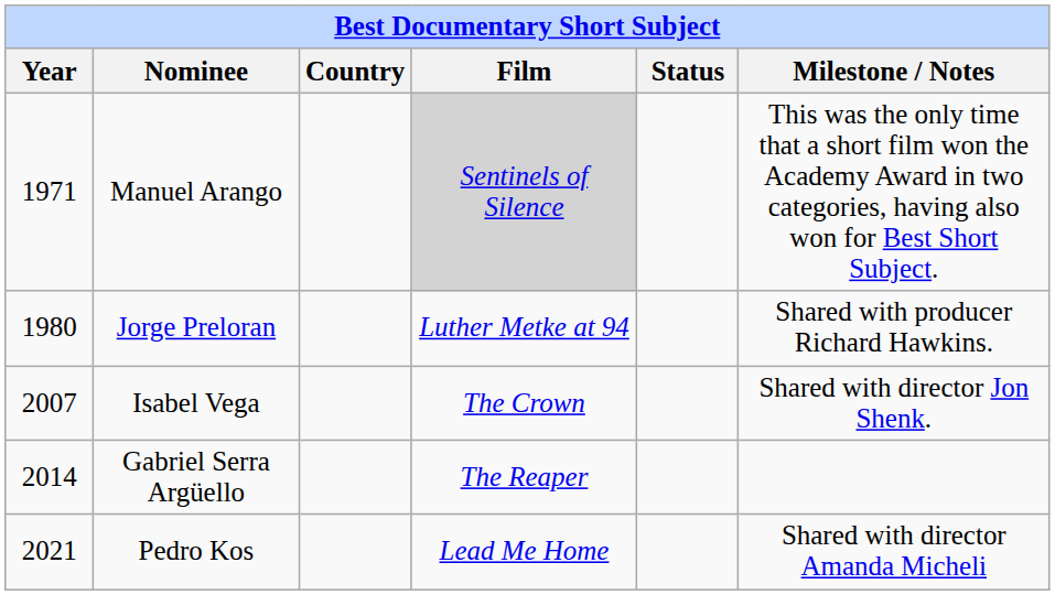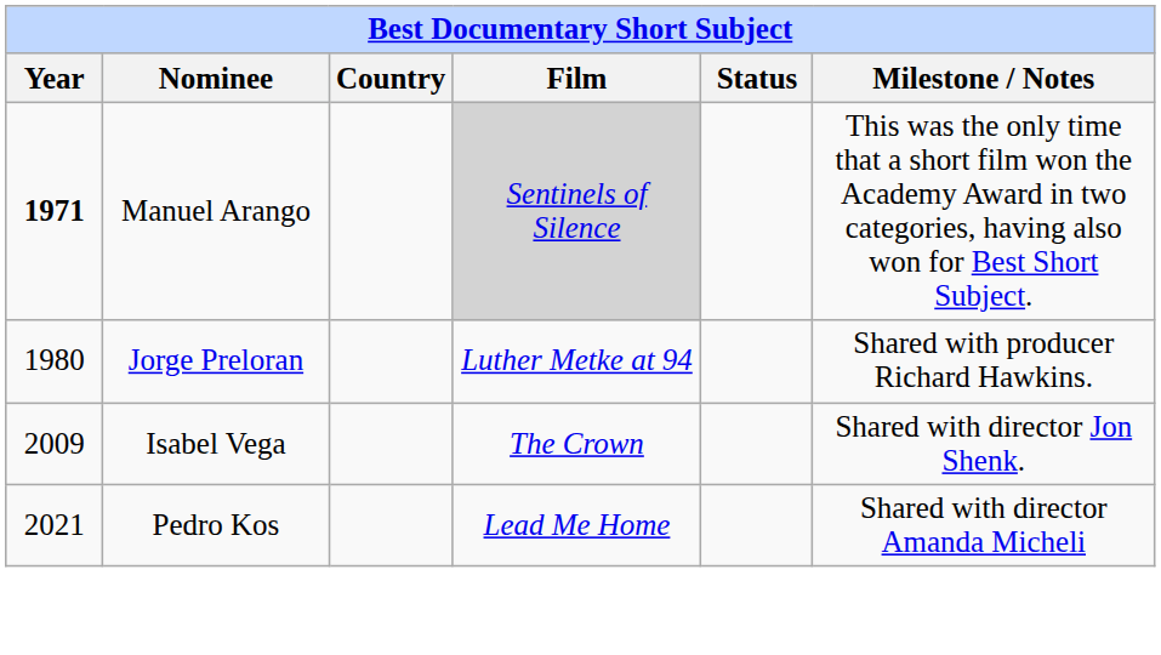Manuel Arango | Year: normal -> bold
Isabel Vega | Year: 2007 -> 2009
- row: 2014 | Gabriel Serra Argüello | The Reaper
